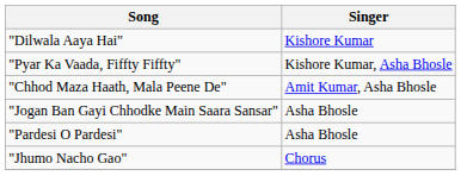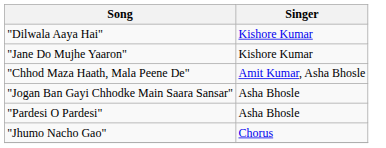+ row: "Jane Do Mujhe Yaaron" | Kishore Kumar
- row: "Pyar Ka Vaada, Fiffty Fiffty" | Kishore Kumar, Asha Bhosle
